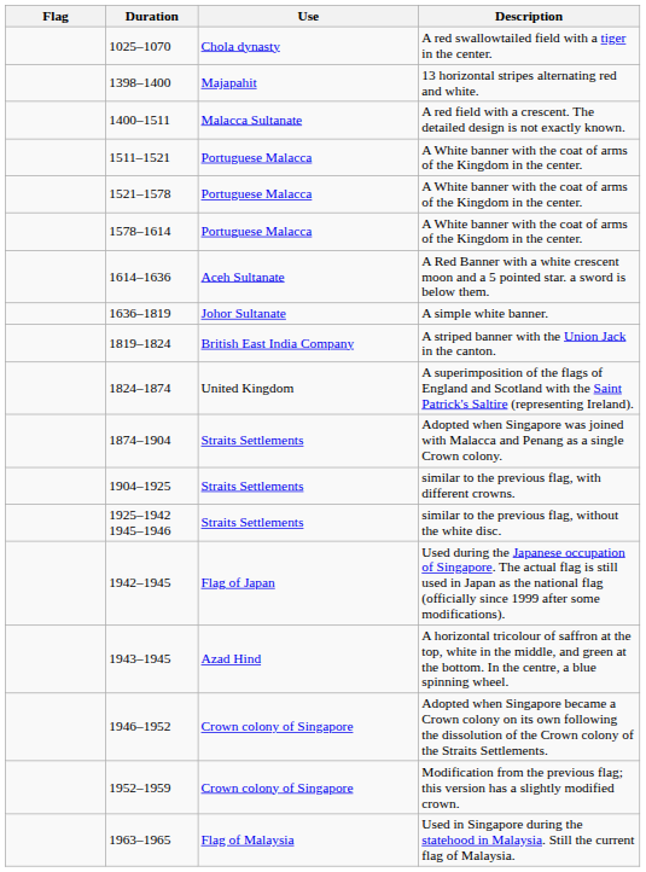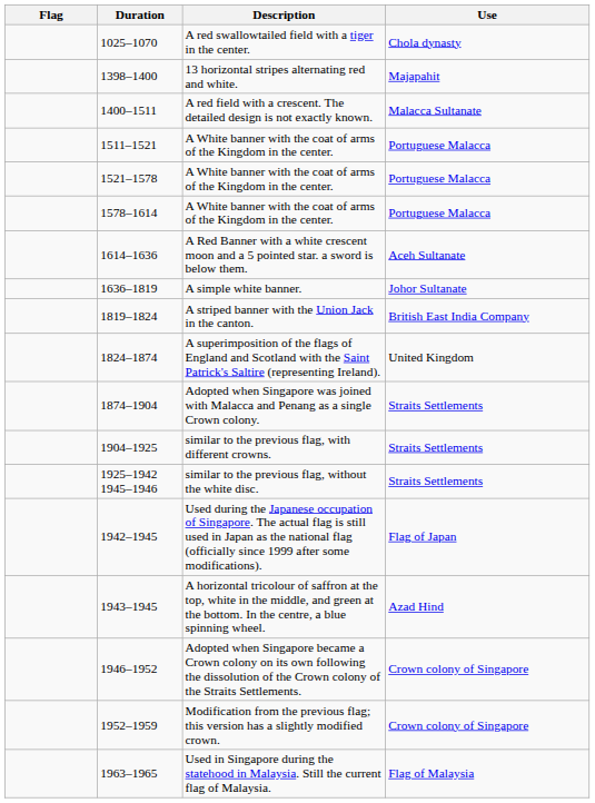columns swapped: Use <-> Description
